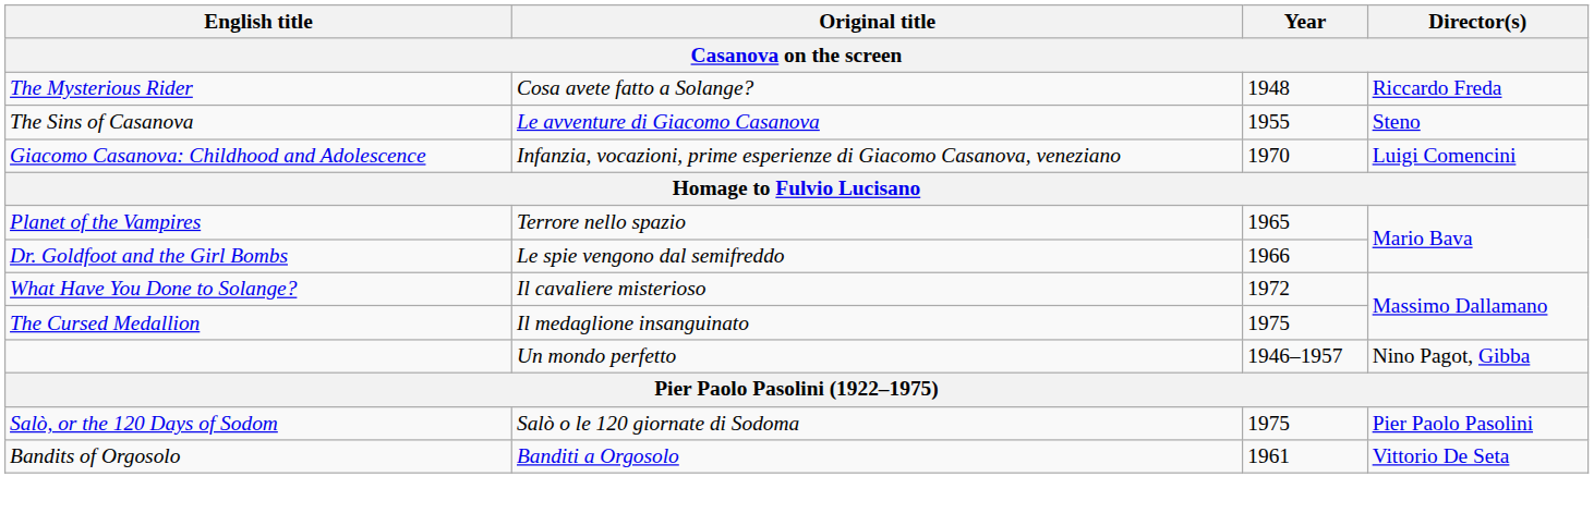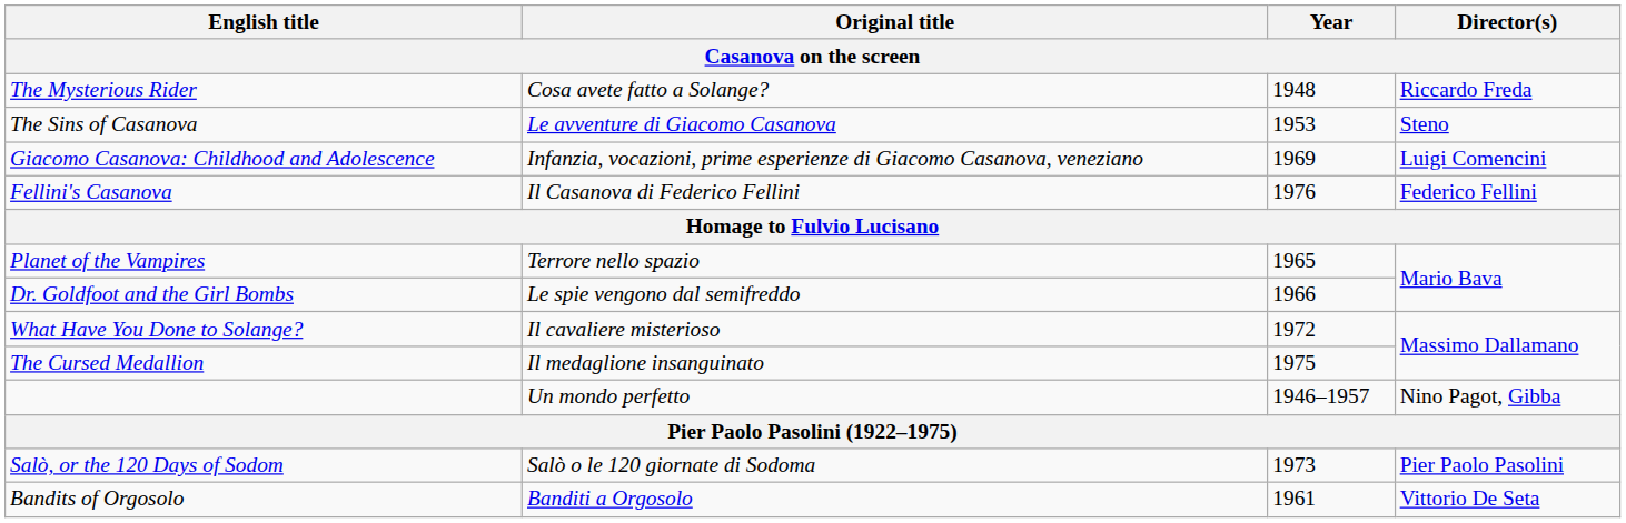The Sins of Casanova | Year: 1955 -> 1953
Giacomo Casanova: Childhood and Adolescence | Year: 1970 -> 1969
+ row: Fellini's Casanova | Il Casanova di Federico Fellini | 1976 | Federico Fellini
Salò, or the 120 Days of Sodom | Year: 1975 -> 1973
